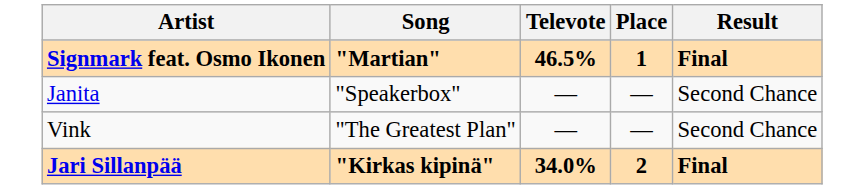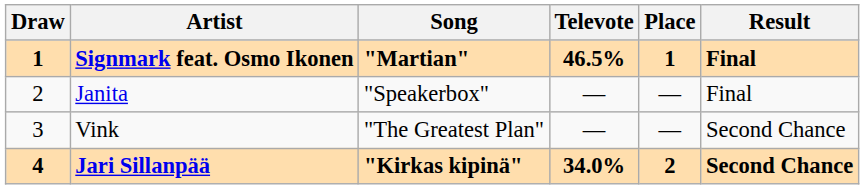+ column: Draw | 1 | 2 | 3 | 4
Janita | Result: Second Chance -> Final
Jari Sillanpää | Result: Final -> Second Chance
